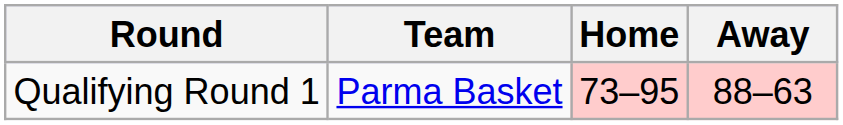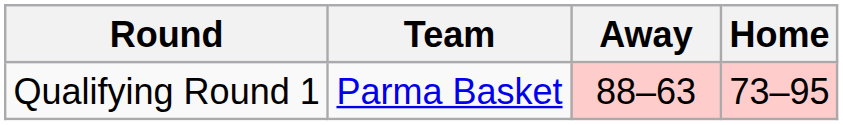columns swapped: Home <-> Away
